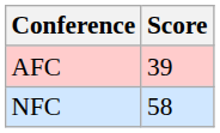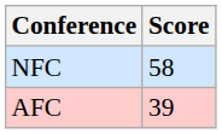rows swapped: AFC <-> NFC
